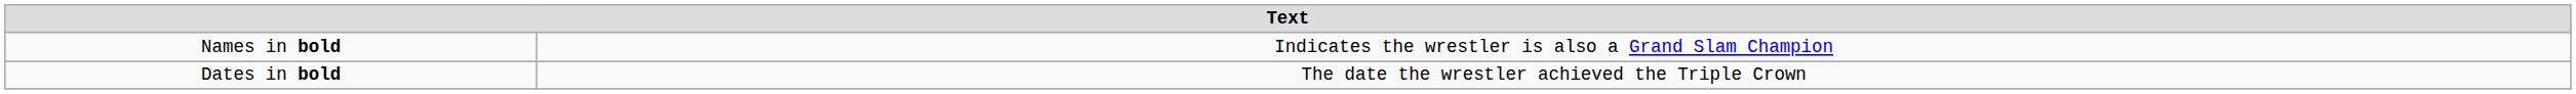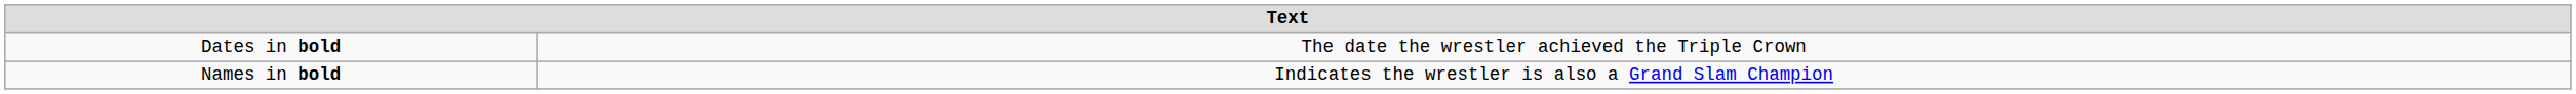rows swapped: Dates in bold <-> Names in bold
